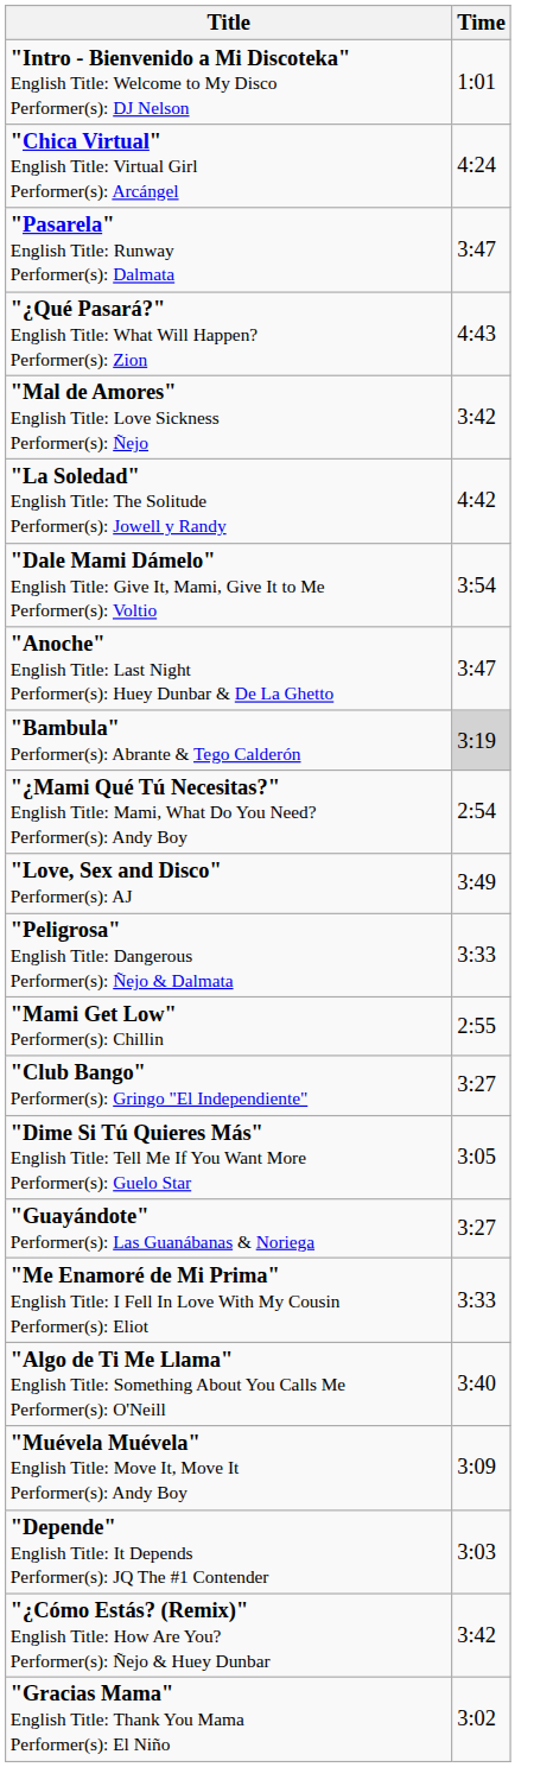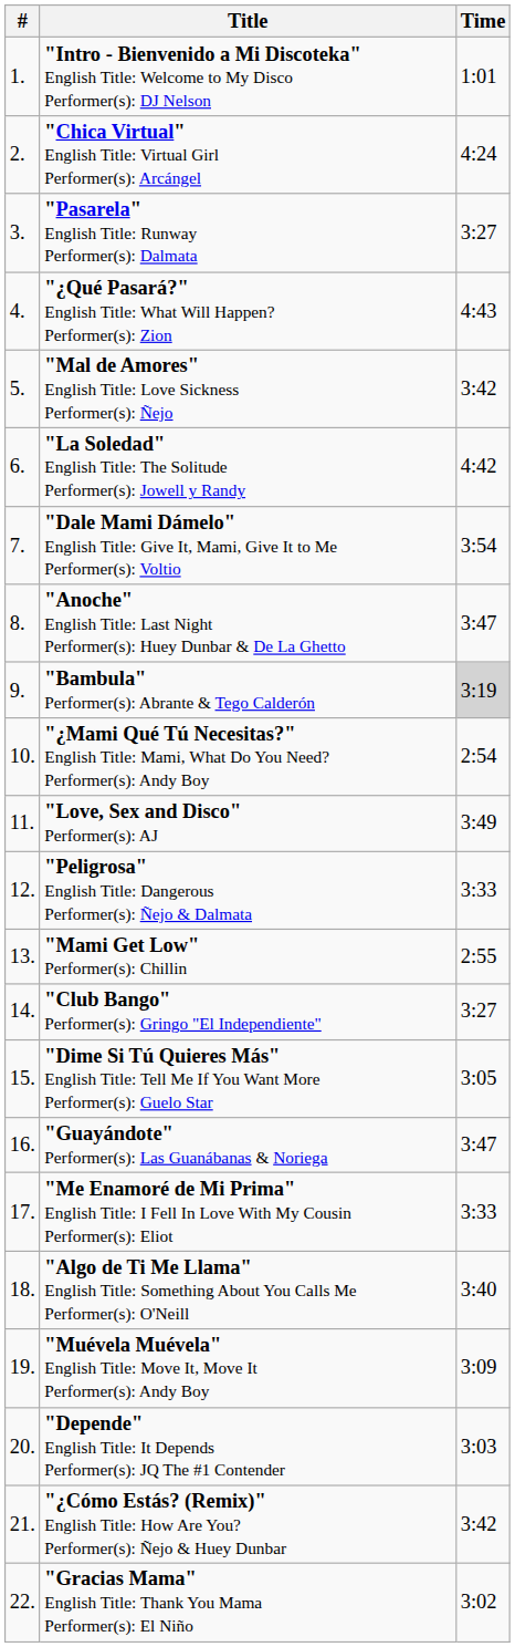+ column: # | 1. | 2. | 3. | 4. | 5. | 6. | 7. | 8. | 9. | 10. | 11. | 12. | 13. | 14. | 15. | 16. | 17. | 18. | 19. | 20. | 21. | 22.
"Pasarela" English Title: Runway Performer(s): Dalmata | Time: 3:47 -> 3:27
"Guayándote" Performer(s): Las Guanábanas & Noriega | Time: 3:27 -> 3:47
